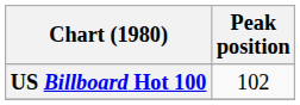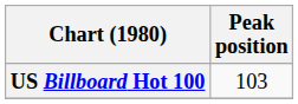US Billboard Hot 100 | Peak position: 102 -> 103
